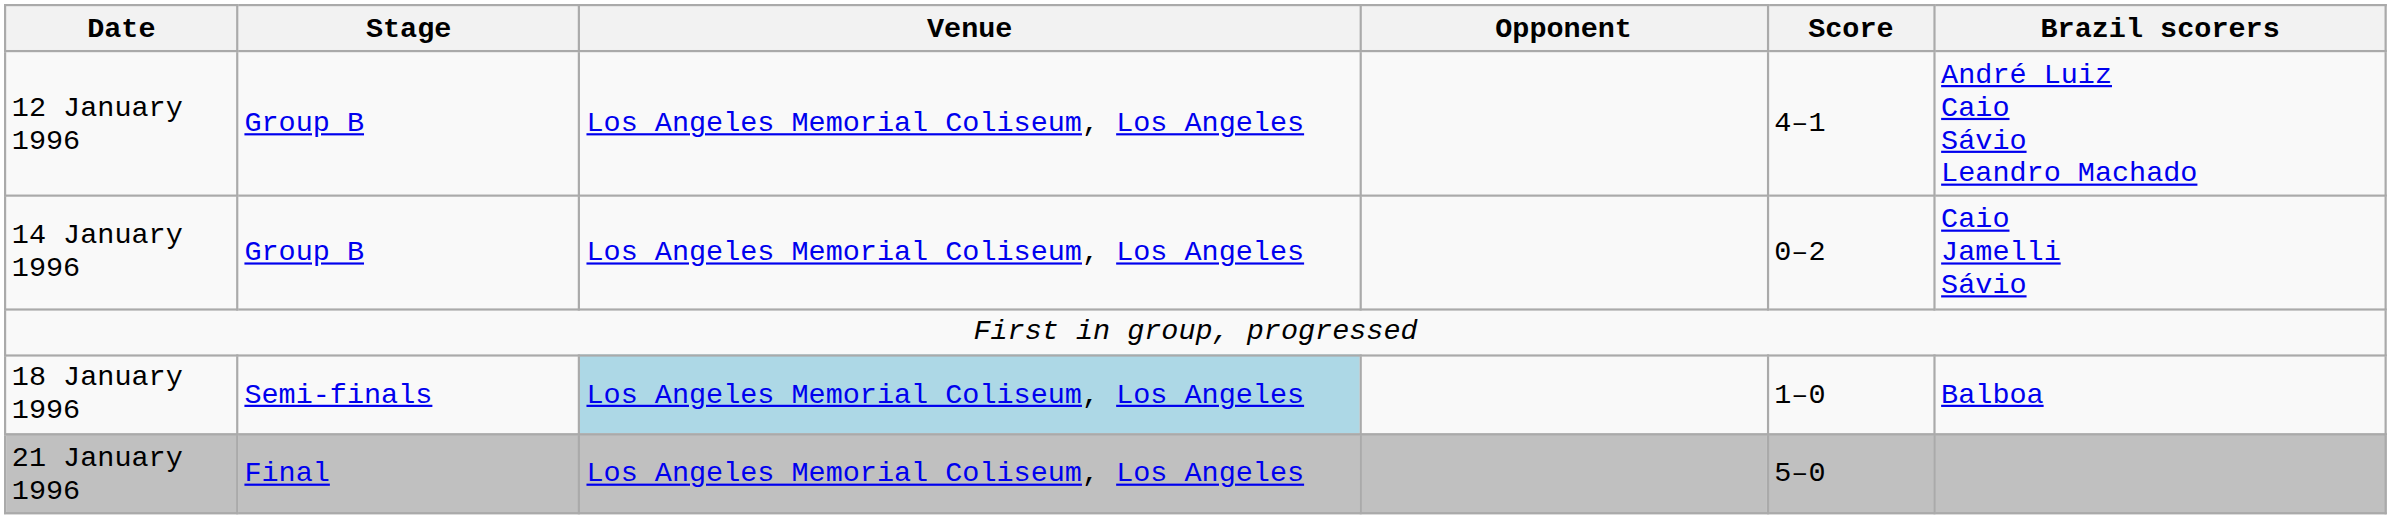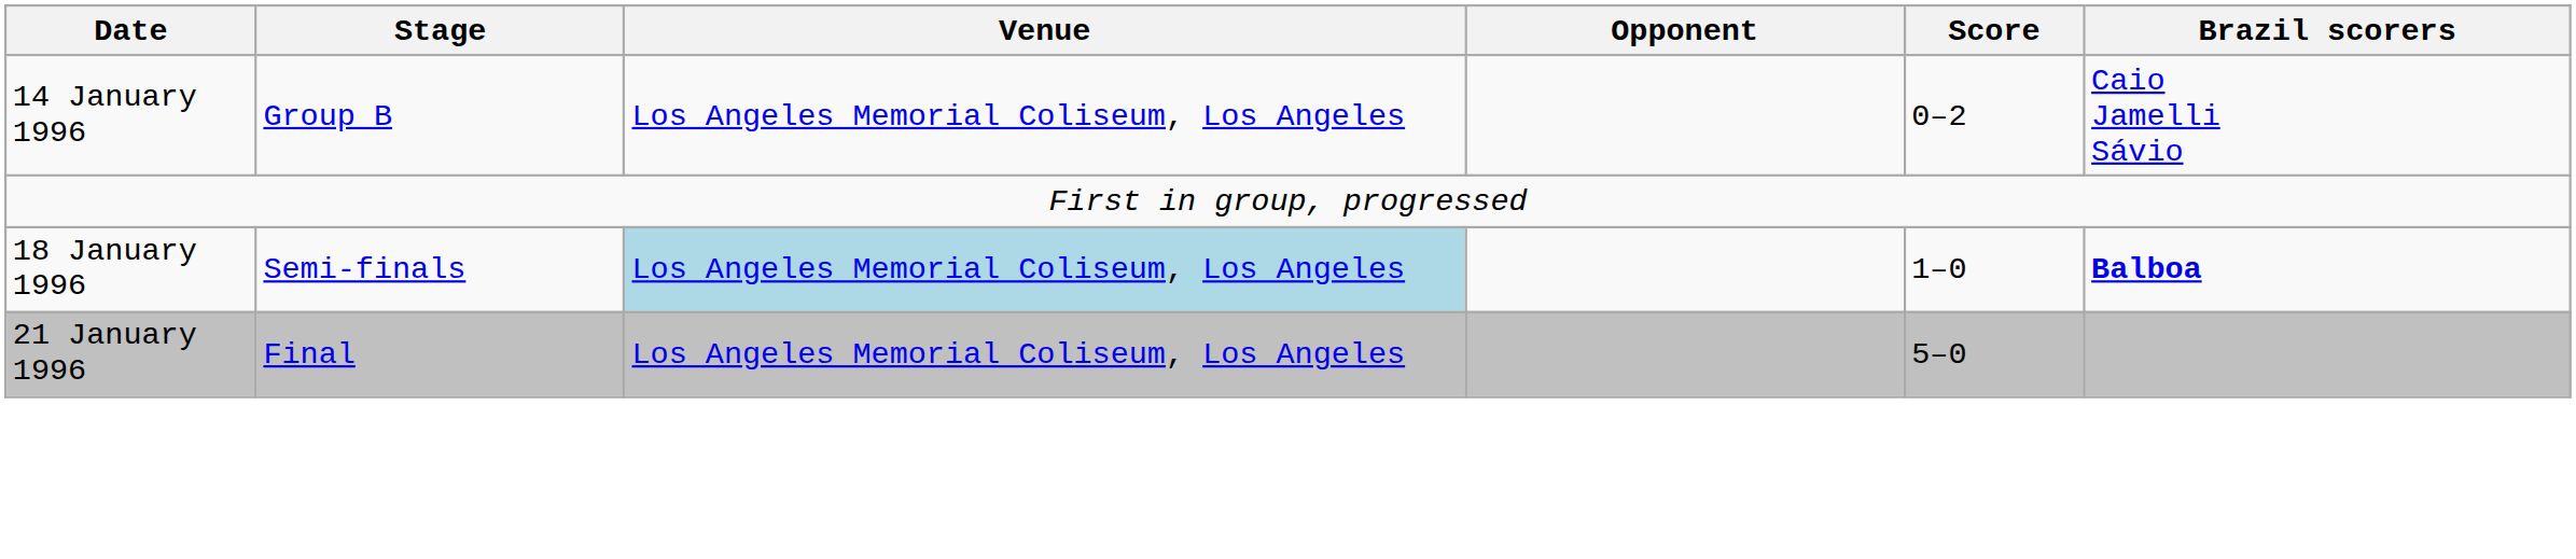- row: 12 January 1996 | Group B | Los Angeles Memorial Coliseum, Los Angeles | 4–1 | André Luiz Caio Sávio Leandro Machado
18 January 1996 | Brazil scorers: normal -> bold
